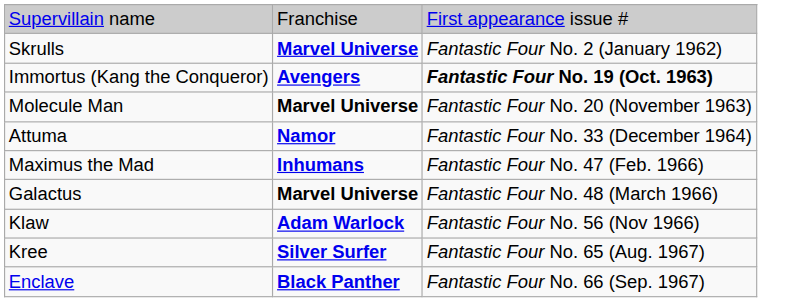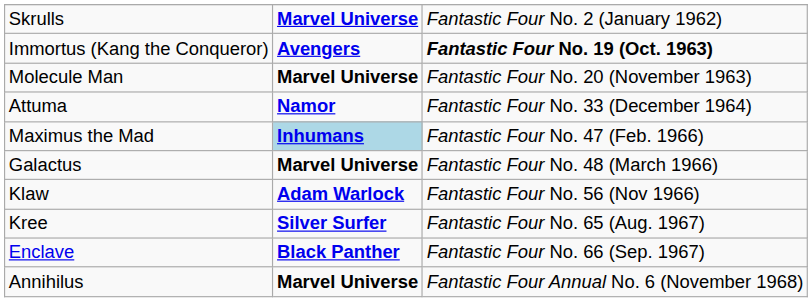- row: Supervillain name | Franchise | First appearance issue #
Maximus the Mad | column 2: no background -> lightblue background
+ row: Annihilus | Marvel Universe | Fantastic Four Annual No. 6 (November 1968)
